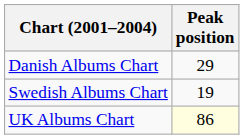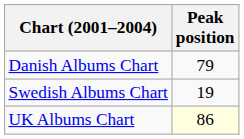Danish Albums Chart | Peak position: 29 -> 79
